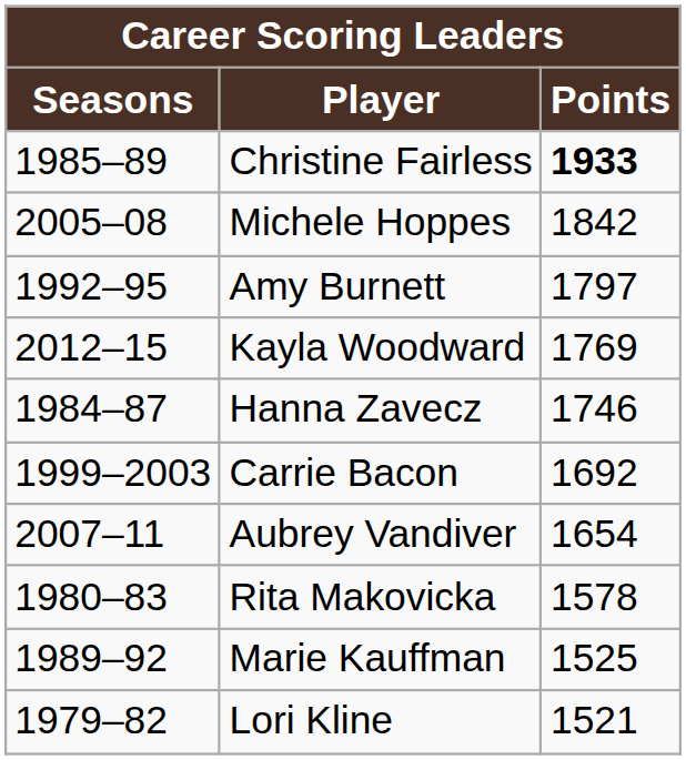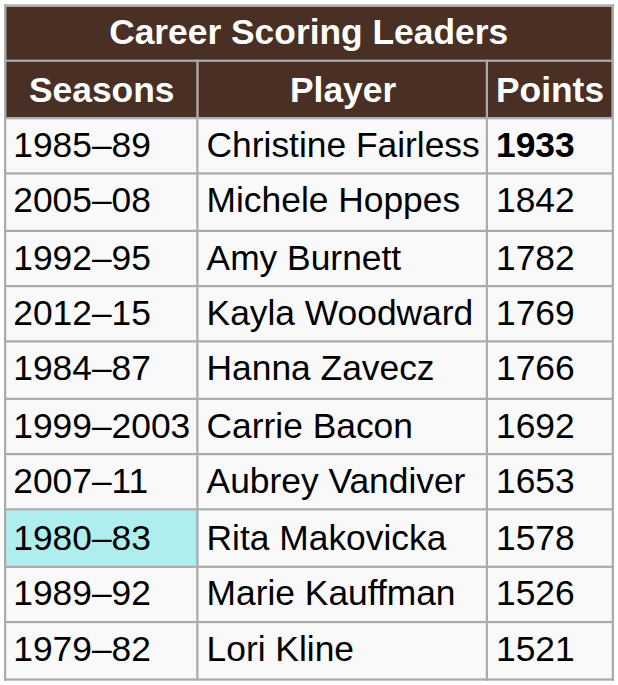Amy Burnett | Points: 1797 -> 1782
Hanna Zavecz | Points: 1746 -> 1766
Aubrey Vandiver | Points: 1654 -> 1653
Rita Makovicka | Seasons: no background -> paleturquoise background
Marie Kauffman | Points: 1525 -> 1526
